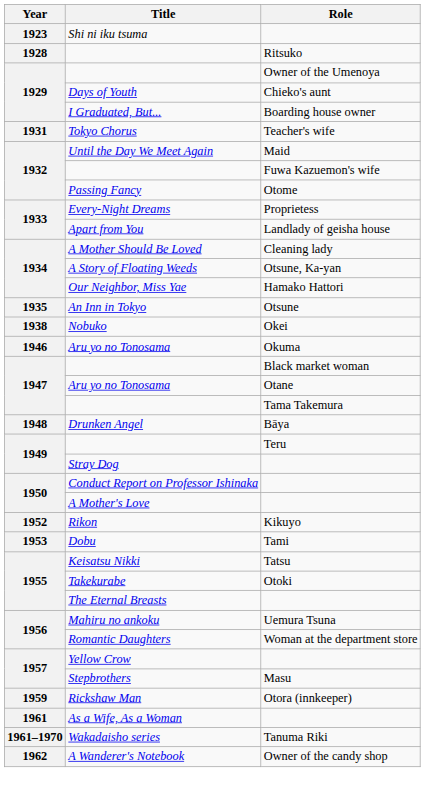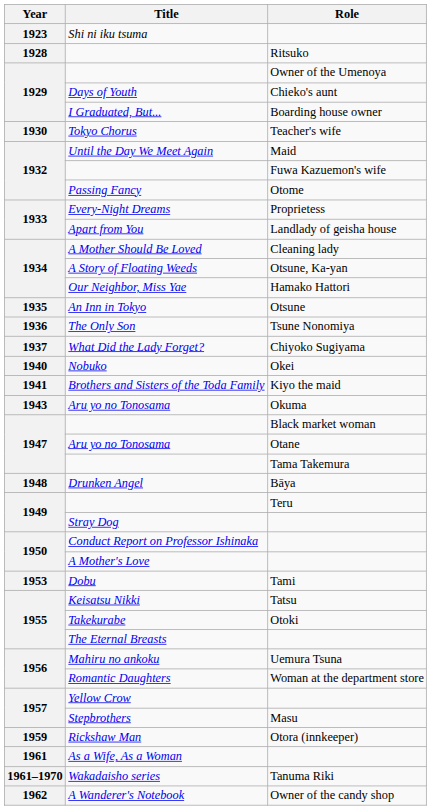Tokyo Chorus | Year: 1931 -> 1930
+ row: 1936 | The Only Son | Tsune Nonomiya
+ row: 1937 | What Did the Lady Forget? | Chiyoko Sugiyama
Nobuko | Year: 1938 -> 1940
+ row: 1941 | Brothers and Sisters of the Toda Family | Kiyo the maid
Aru yo no Tonosama / Okuma | Year: 1946 -> 1943
- row: 1952 | Rikon | Kikuyo
